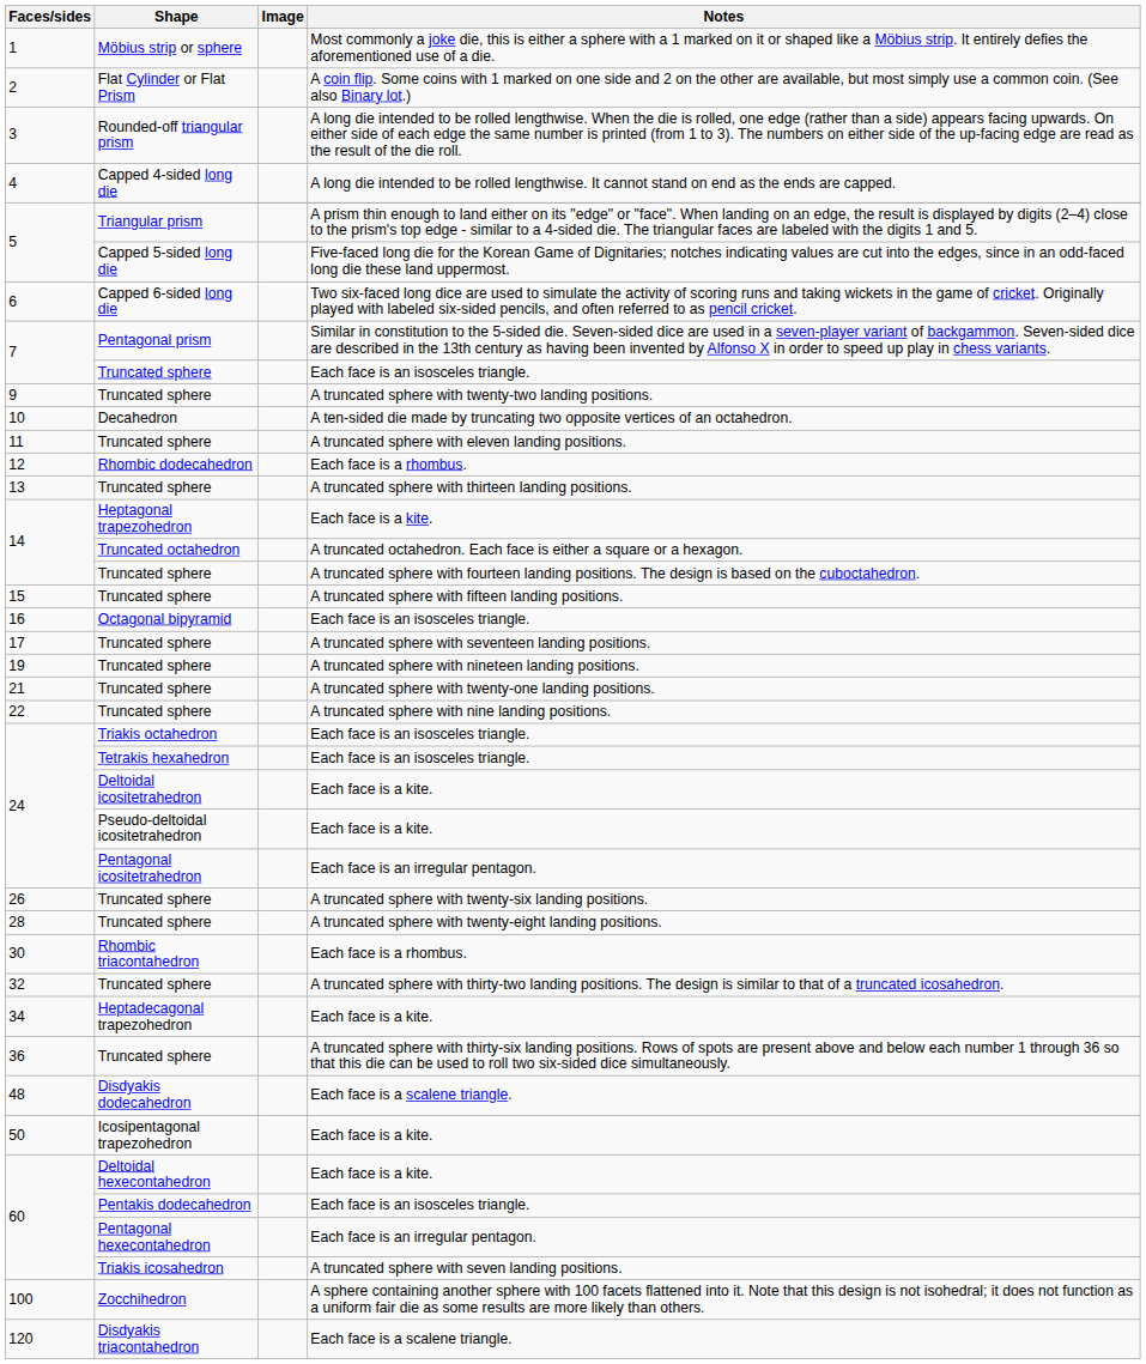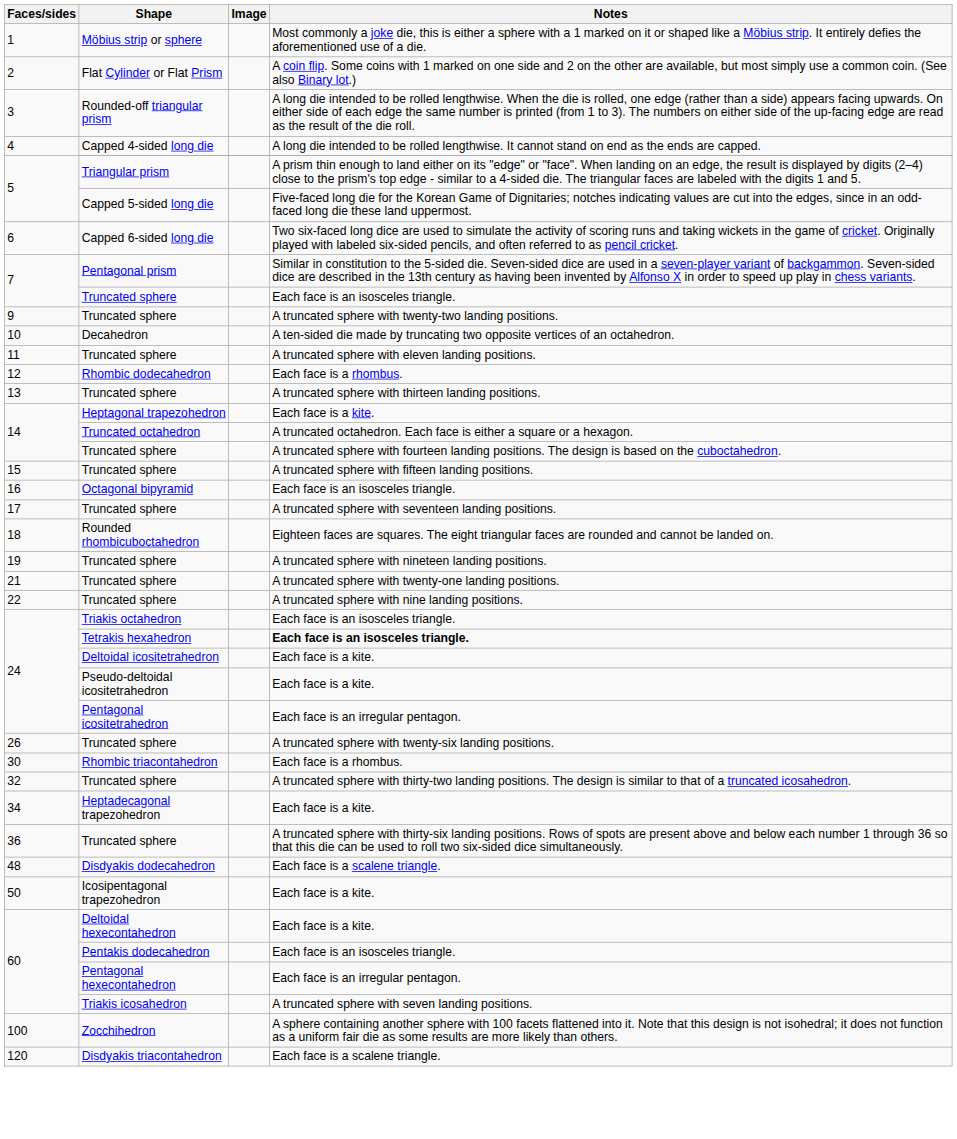+ row: 18 | Rounded rhombicuboctahedron | Eighteen faces are squares. The eight triangular faces are rounded and cannot be landed on.
24 / Tetrakis hexahedron | Notes: normal -> bold
- row: 28 | Truncated sphere | A truncated sphere with twenty-eight landing positions.
